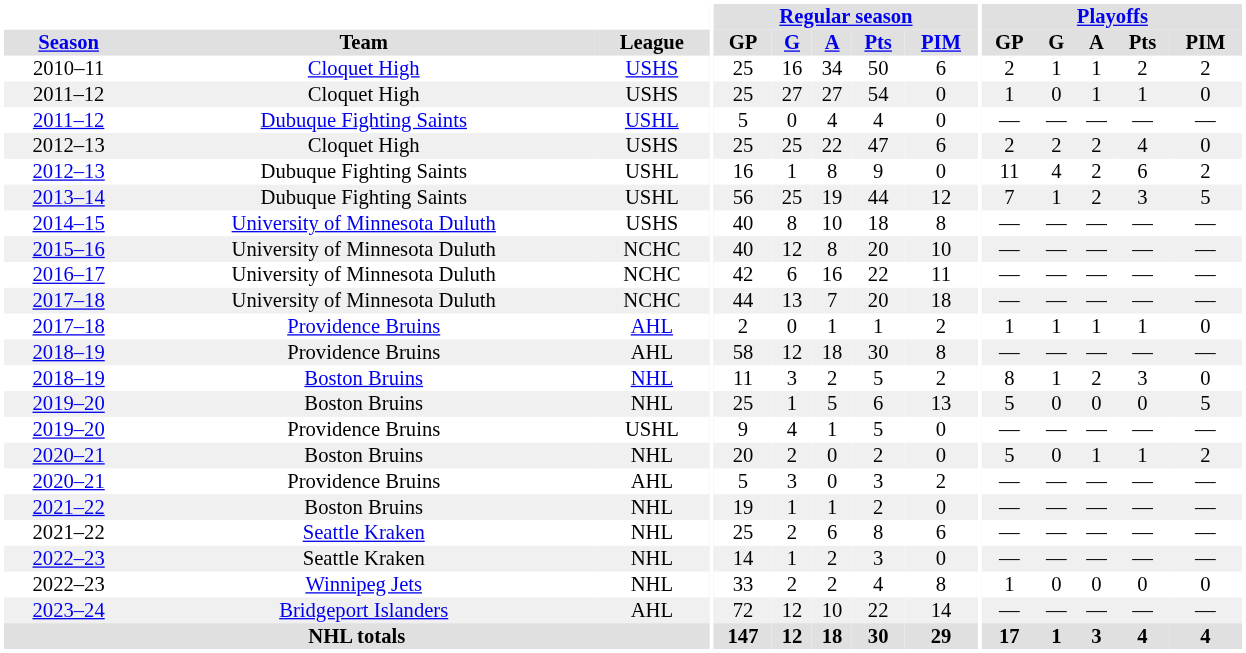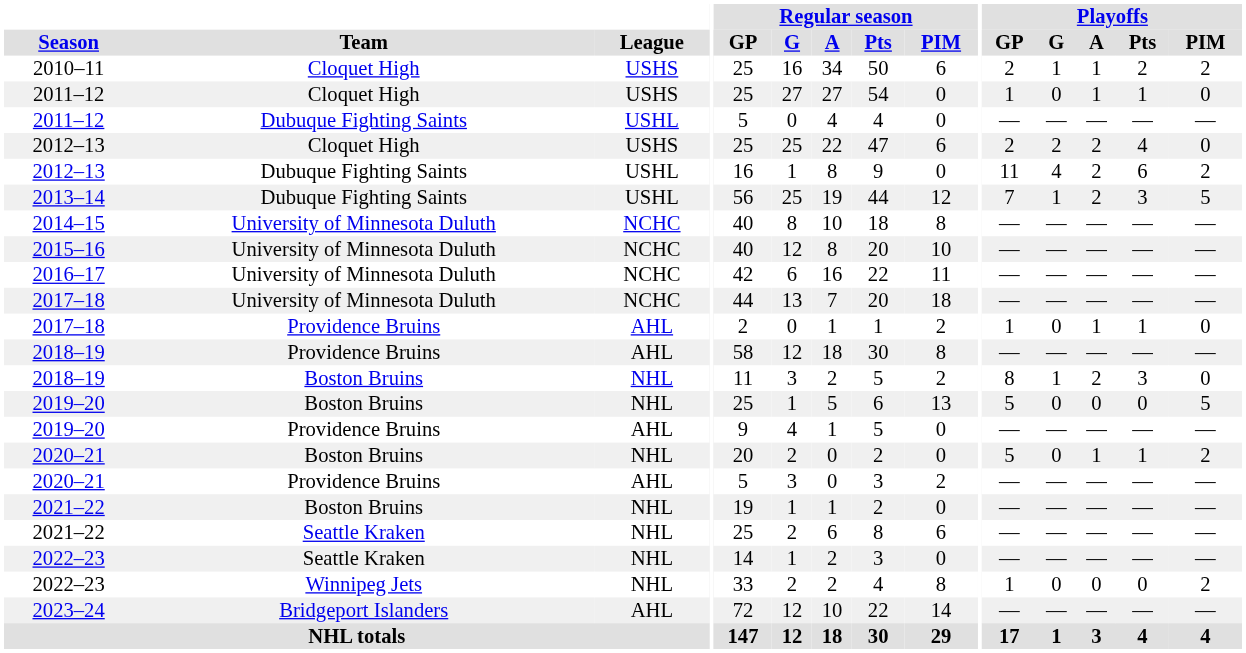2014–15 | League: USHS -> NCHC
2017–18 / Providence Bruins | Playoffs / G: 1 -> 0
2019–20 / Providence Bruins | League: USHL -> AHL
2022–23 / Winnipeg Jets | Playoffs / PIM: 0 -> 2
